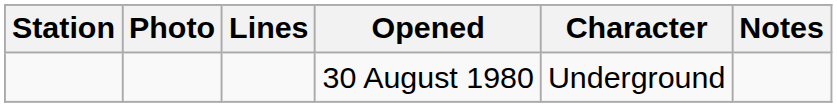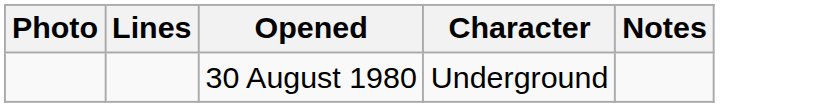- column: Station
